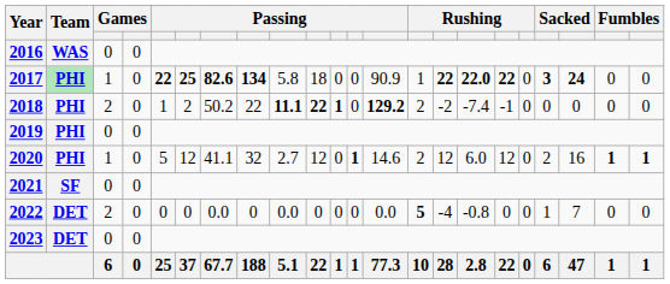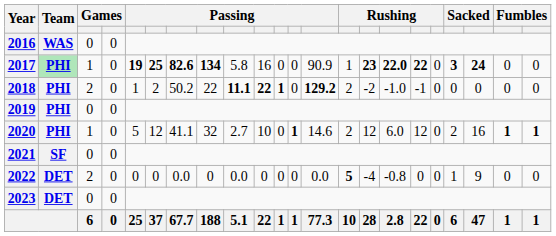2017 | column 5: 22 -> 19
2017 | column 10: 18 -> 16
2017 | column 15: 22 -> 23
2018 | column 16: -7.4 -> -1.0
2020 | column 10: 12 -> 10
2022 | column 20: 7 -> 9
